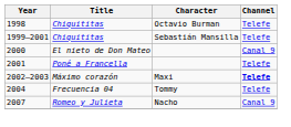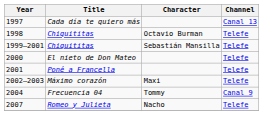+ row: 1997 | Cada día te quiero más | Canal 13
2000 | Channel: Canal 9 -> Telefe
2002–2003 | Channel: bold -> normal
2004 | Channel: Telefe -> Canal 9
2007 | Channel: Canal 9 -> Telefe
